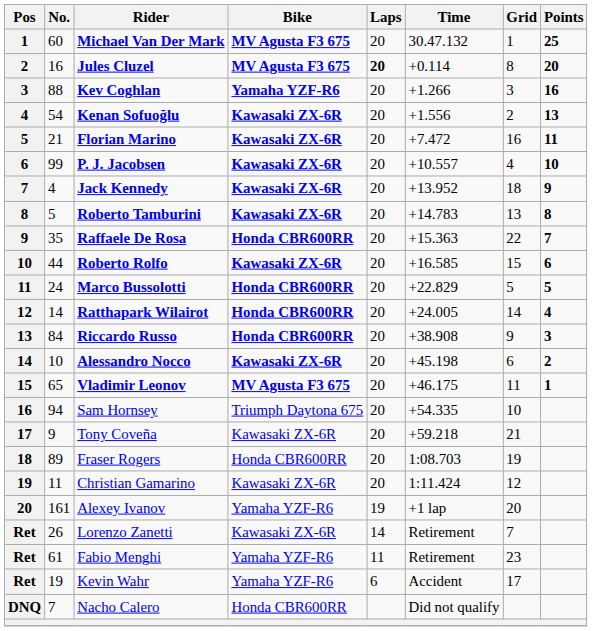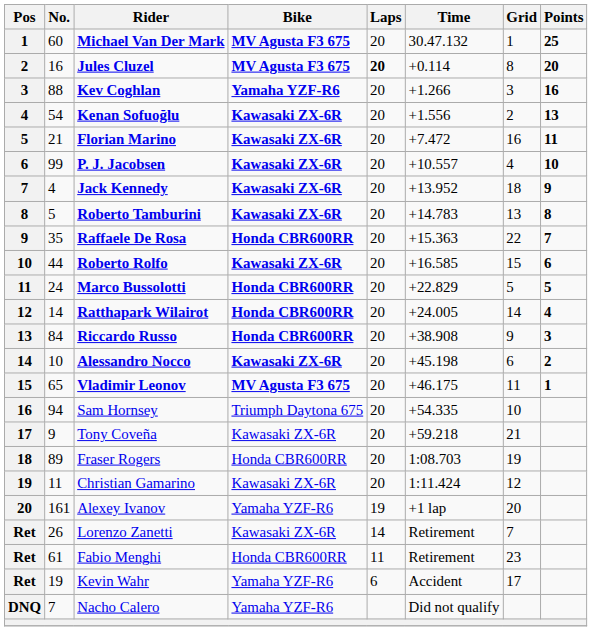Fabio Menghi | Bike: Yamaha YZF-R6 -> Honda CBR600RR
Nacho Calero | Bike: Honda CBR600RR -> Yamaha YZF-R6
